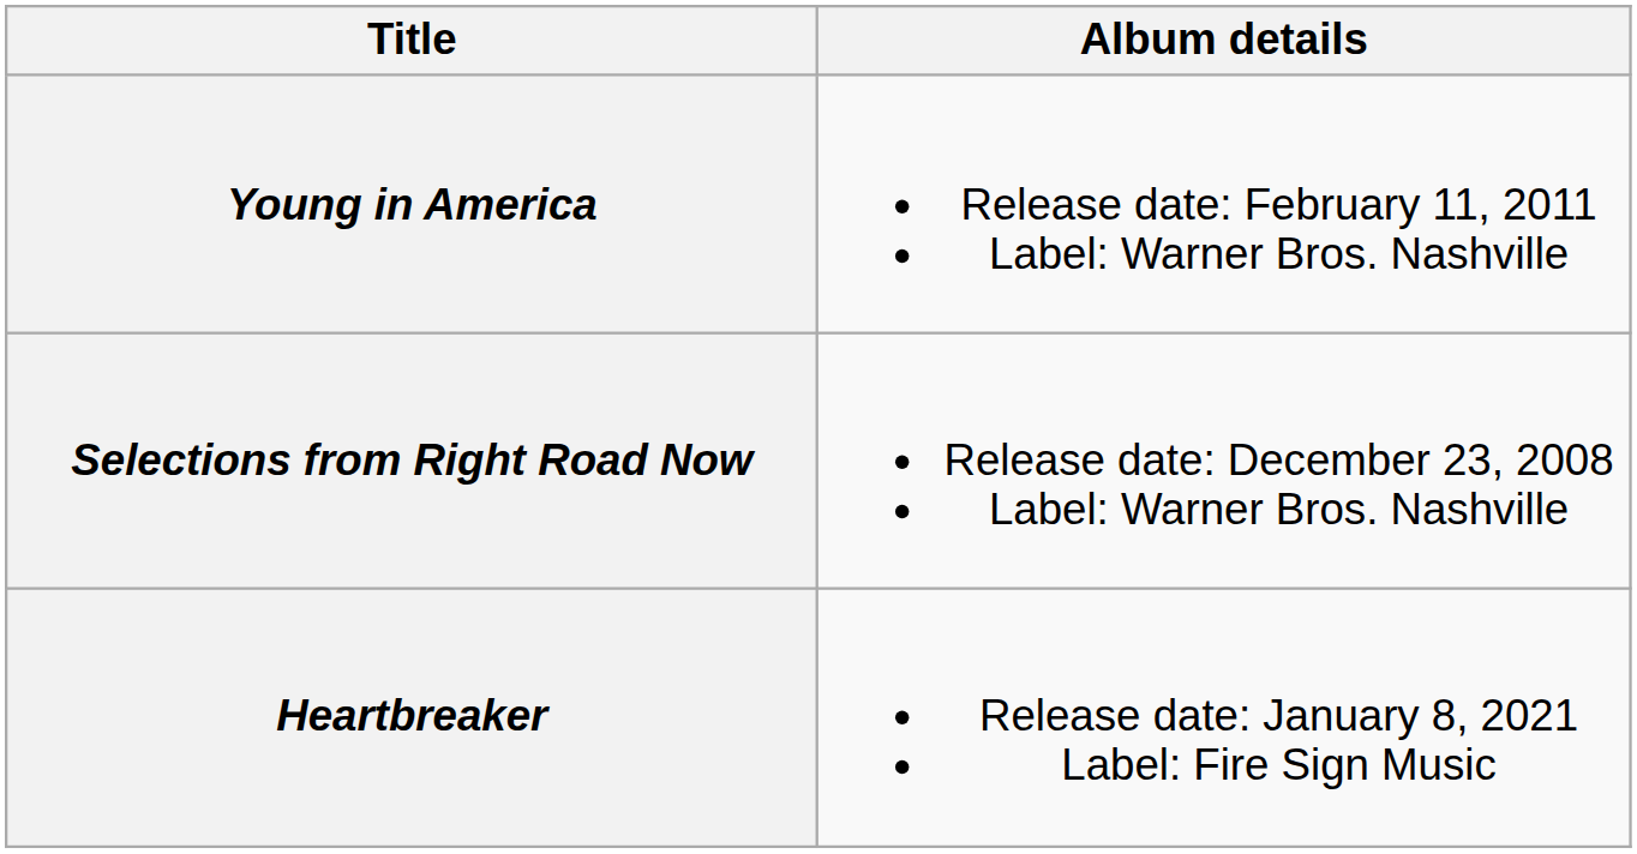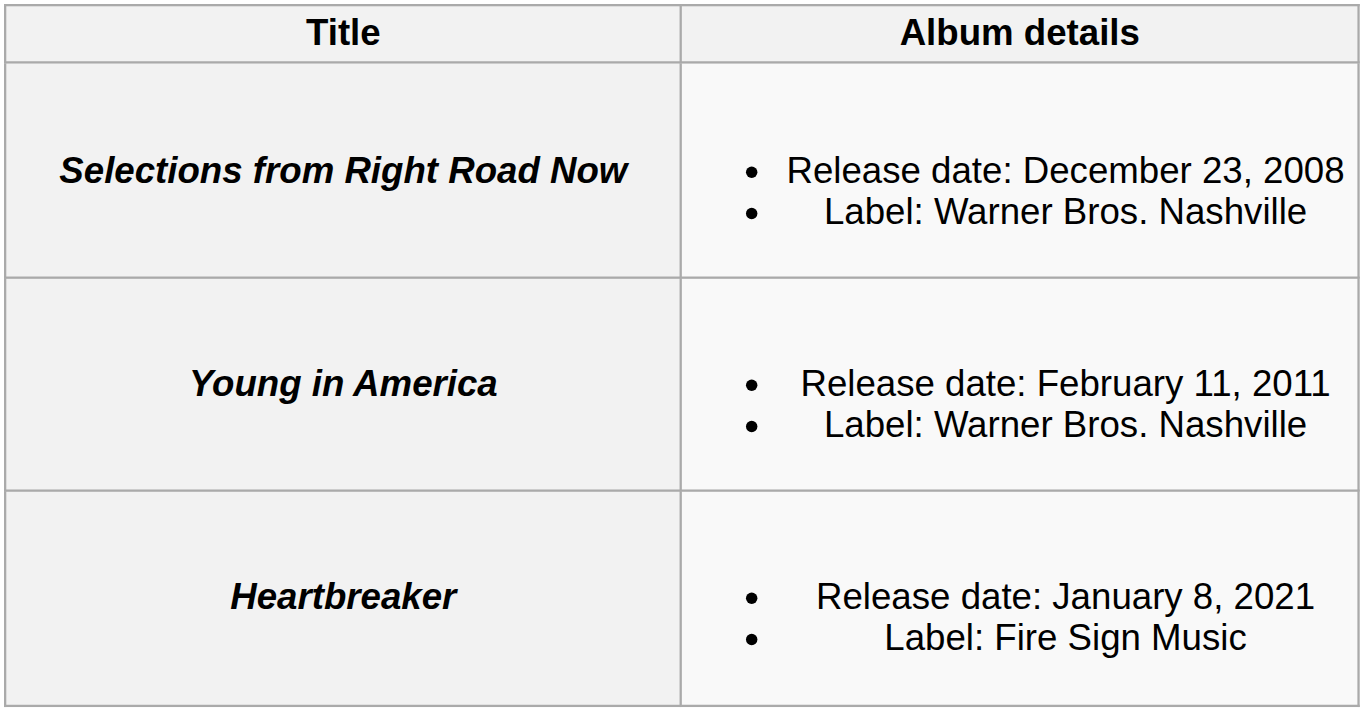rows swapped: Selections from Right Road Now <-> Young in America
